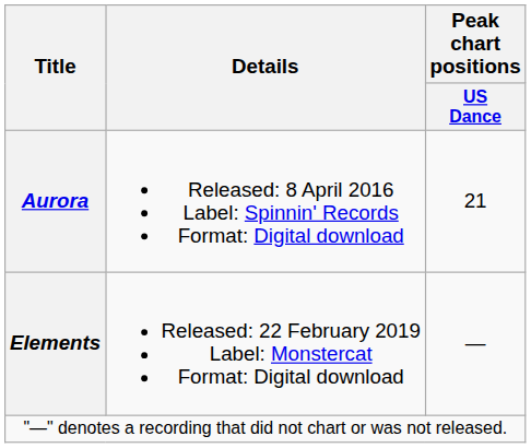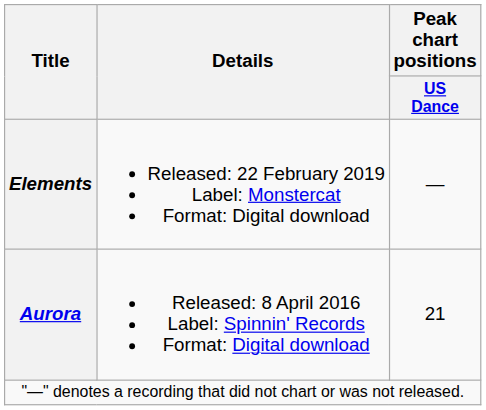rows swapped: Aurora <-> Elements
